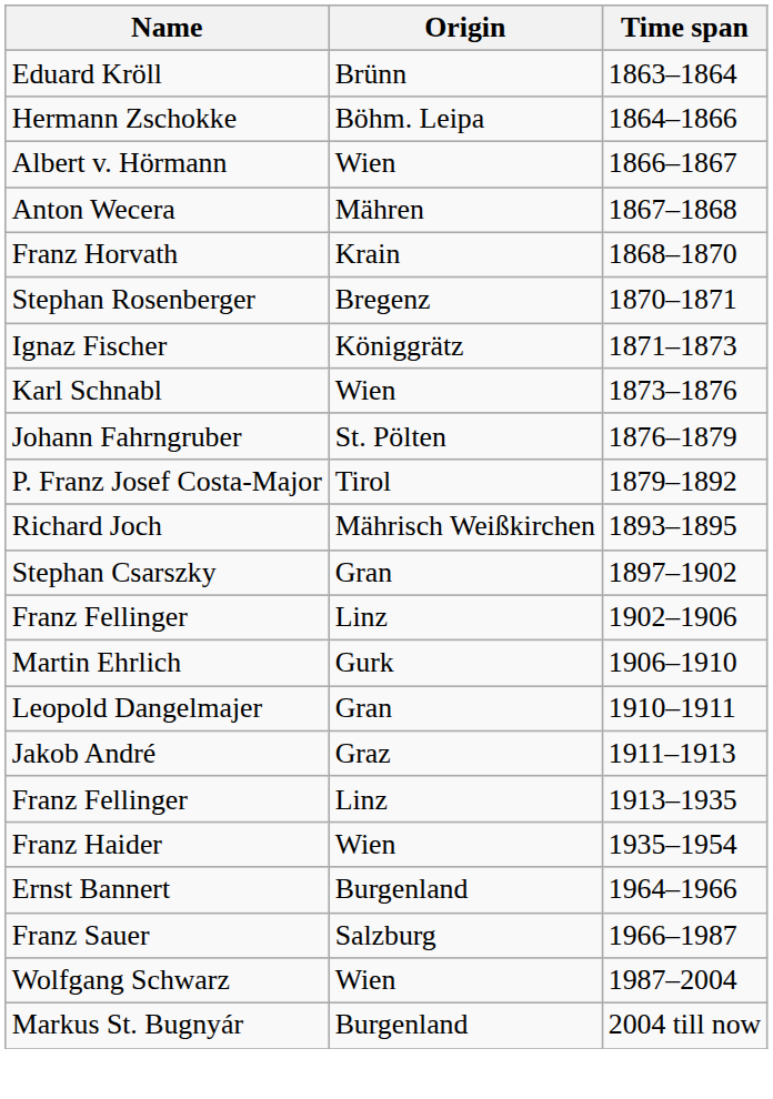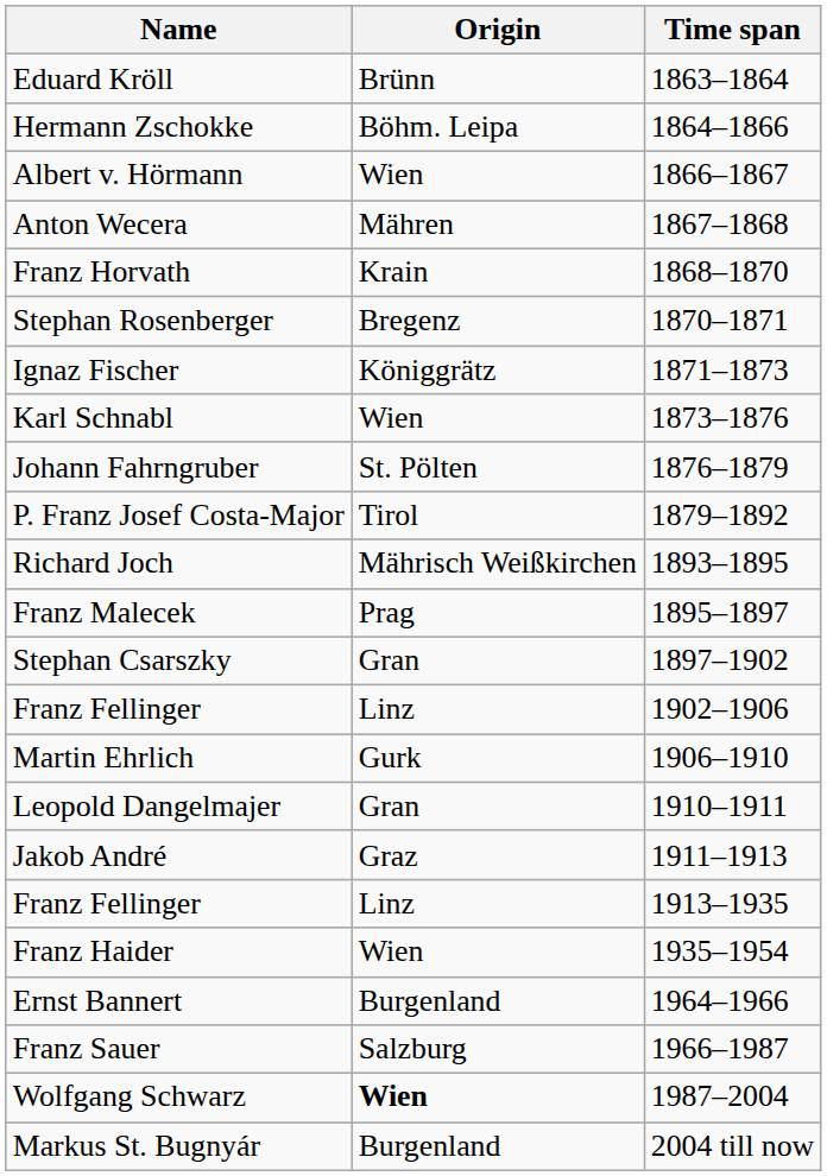+ row: Franz Malecek | Prag | 1895–1897
Wolfgang Schwarz | Origin: normal -> bold
